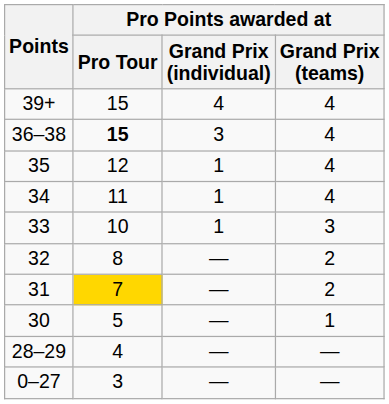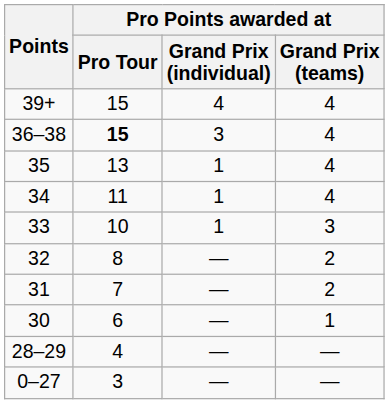35 | Pro Points awarded at / Pro Tour: 12 -> 13
31 | Pro Points awarded at / Pro Tour: gold background -> no background
30 | Pro Points awarded at / Pro Tour: 5 -> 6
